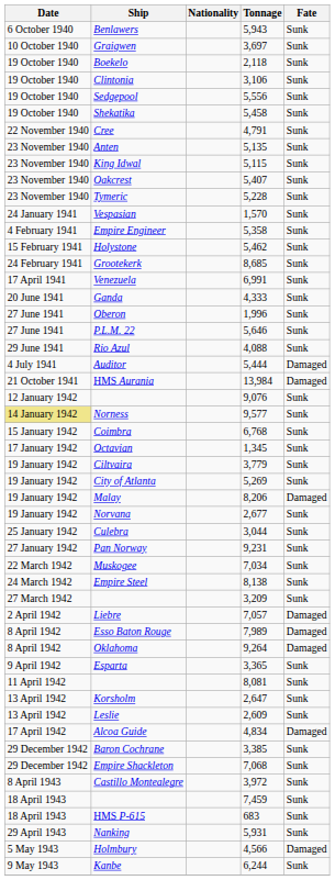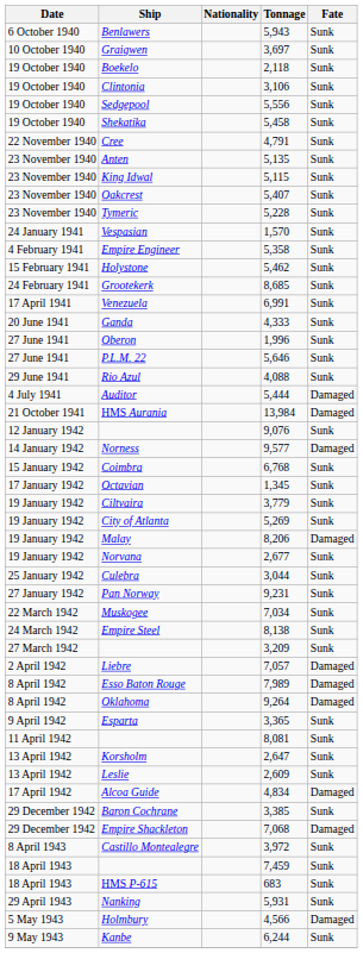Norness | Date: khaki background -> no background
Norness | Fate: Sunk -> Damaged
Empire Shackleton | Fate: Sunk -> Damaged
